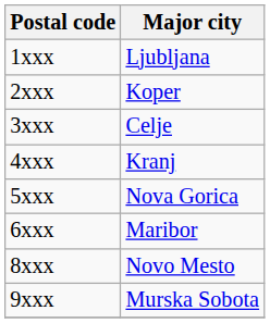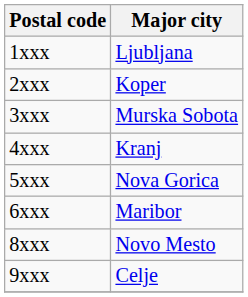3xxx | Major city: Celje -> Murska Sobota
9xxx | Major city: Murska Sobota -> Celje
